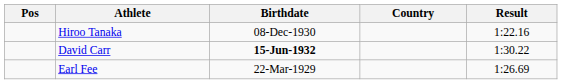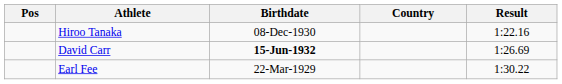David Carr | Result: 1:30.22 -> 1:26.69
Earl Fee | Result: 1:26.69 -> 1:30.22
